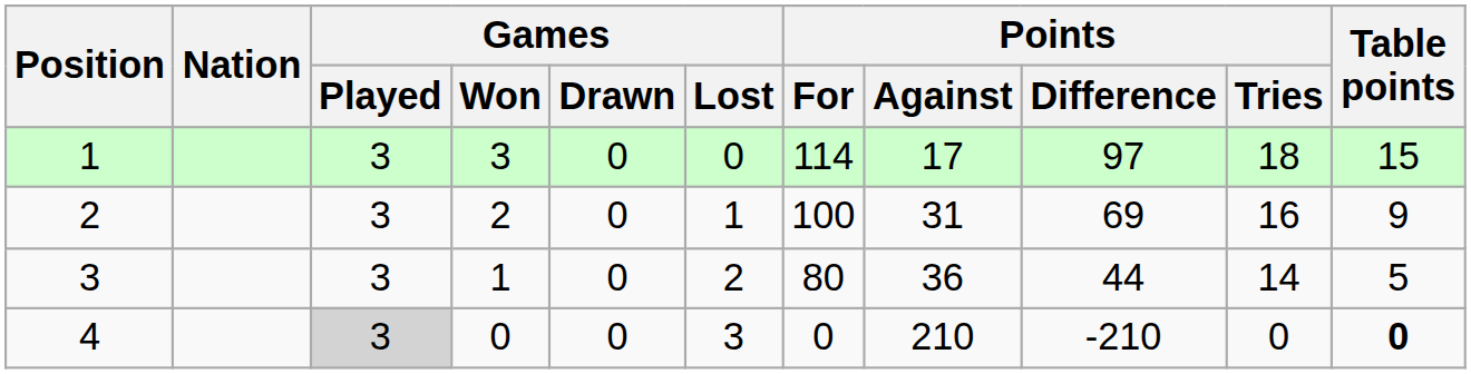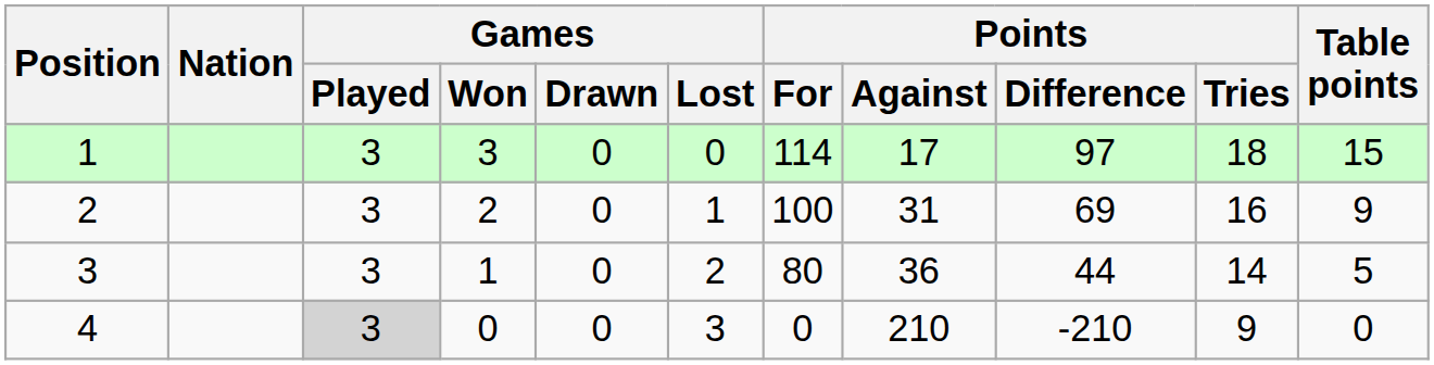4 | Points / Tries: 0 -> 9
4 | Table points: bold -> normal
